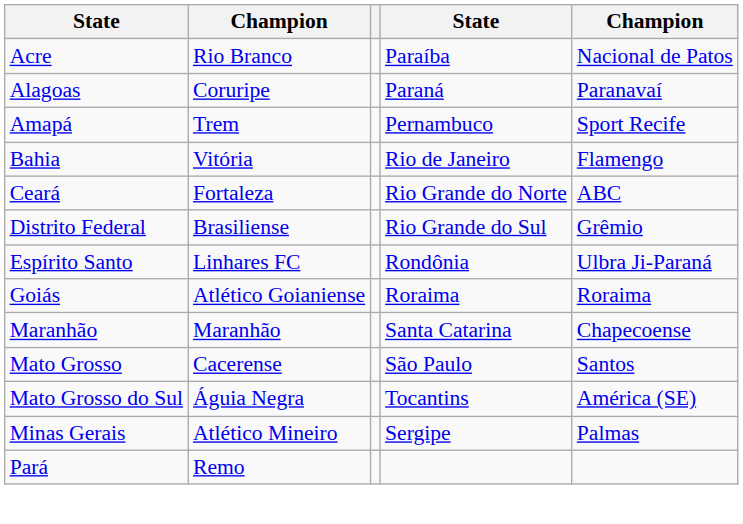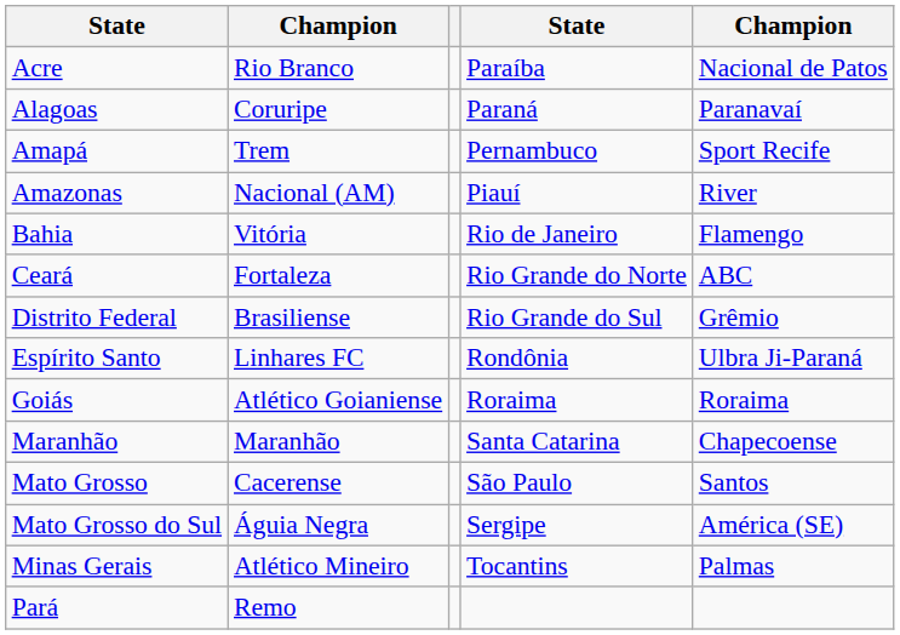+ row: Amazonas | Nacional (AM) | Piauí | River
Mato Grosso do Sul | column 4: Tocantins -> Sergipe
Minas Gerais | column 4: Sergipe -> Tocantins
